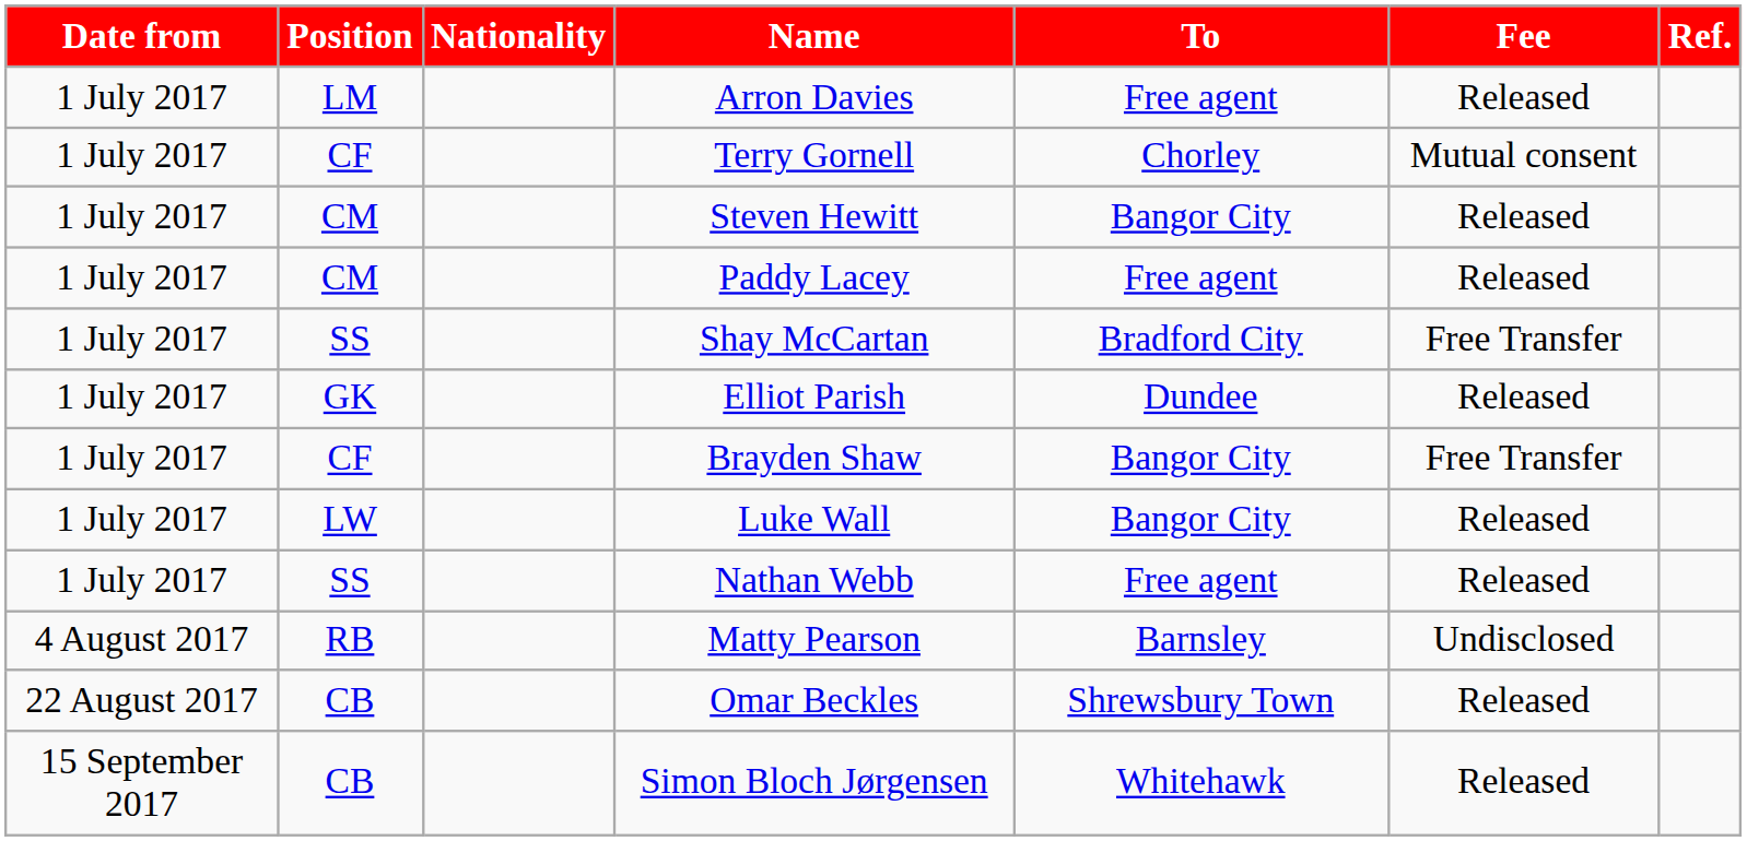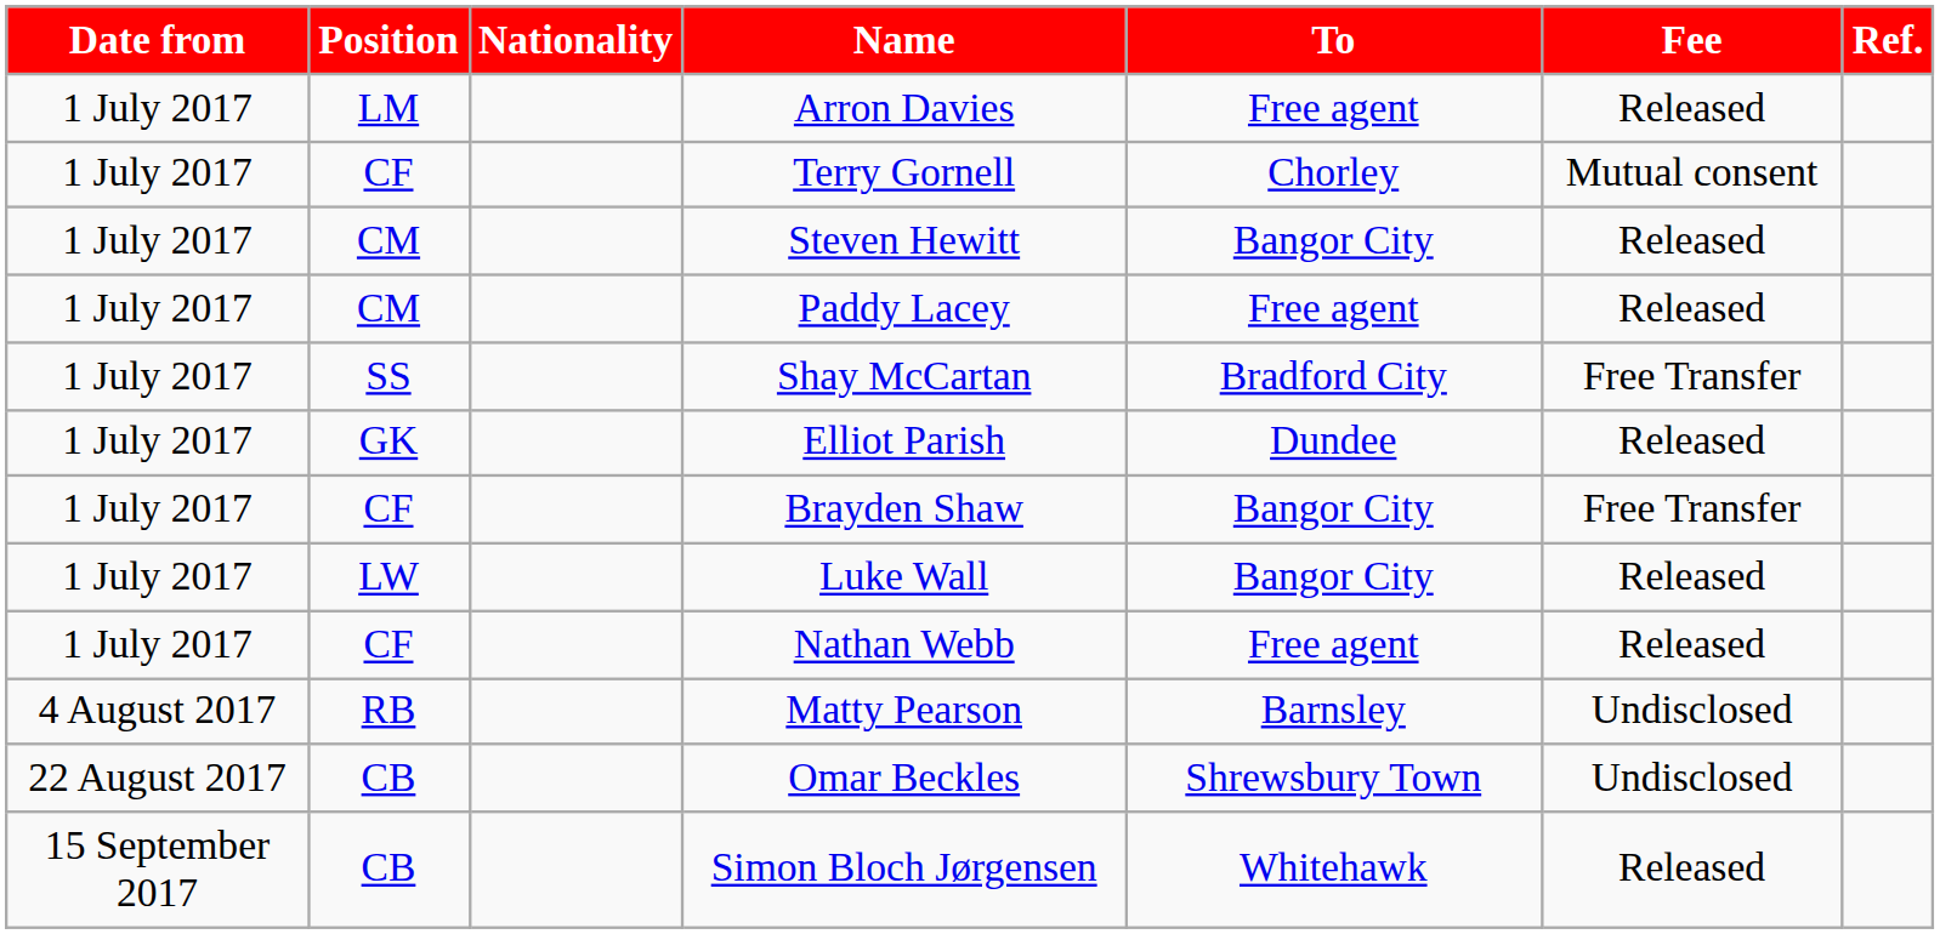Nathan Webb | Position: SS -> CF
Omar Beckles | Fee: Released -> Undisclosed
